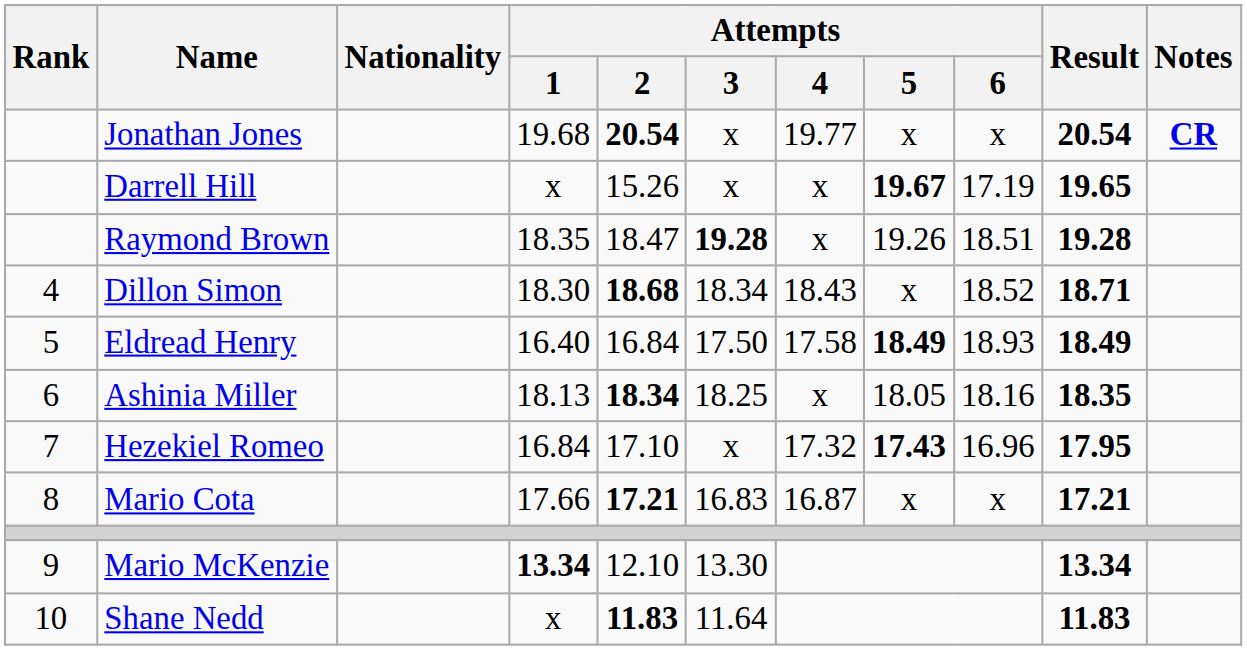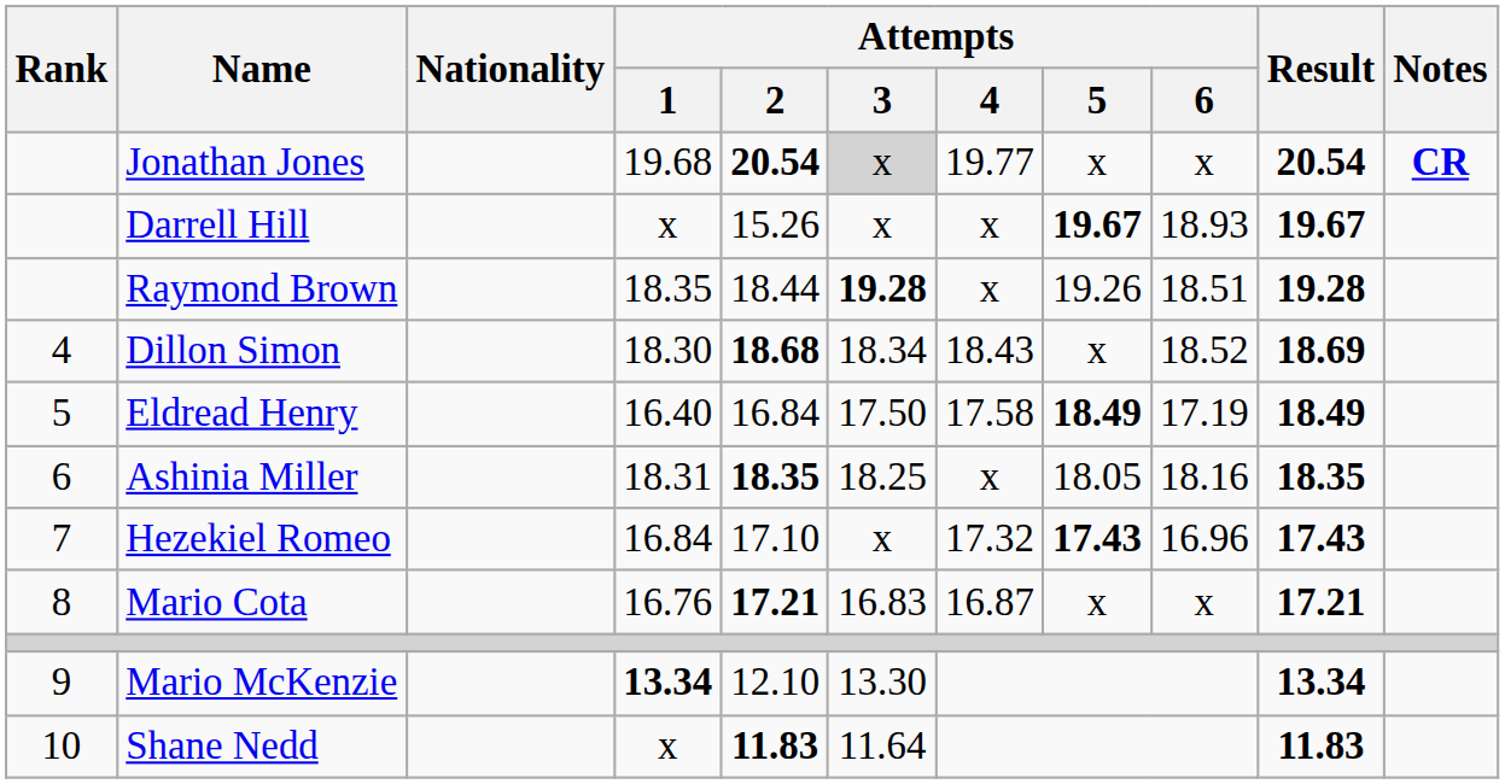Jonathan Jones | Attempts / 3: no background -> lightgrey background
Darrell Hill | Attempts / 6: 17.19 -> 18.93
Darrell Hill | Result: 19.65 -> 19.67
Raymond Brown | Attempts / 2: 18.47 -> 18.44
Dillon Simon | Result: 18.71 -> 18.69
Eldread Henry | Attempts / 6: 18.93 -> 17.19
Ashinia Miller | Attempts / 1: 18.13 -> 18.31
Ashinia Miller | Attempts / 2: 18.34 -> 18.35
Hezekiel Romeo | Result: 17.95 -> 17.43
Mario Cota | Attempts / 1: 17.66 -> 16.76
